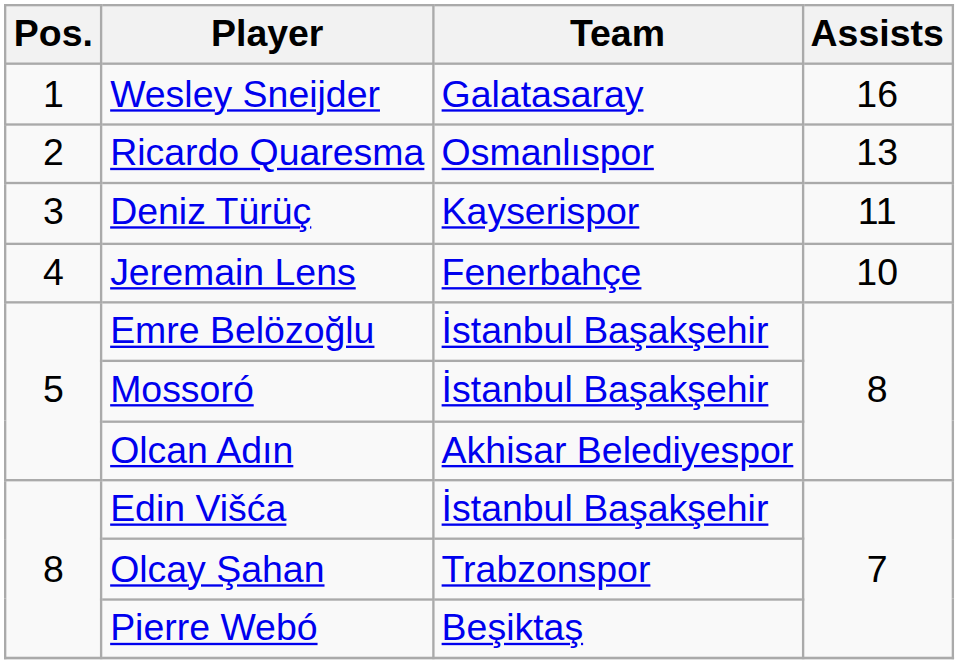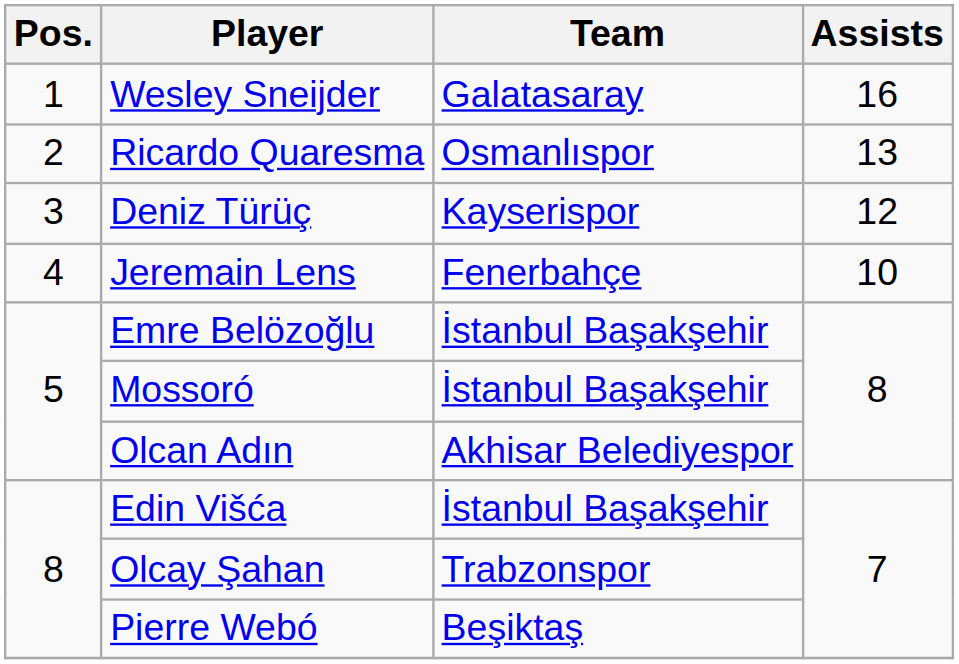Deniz Türüç | Assists: 11 -> 12
